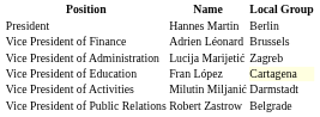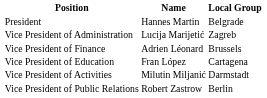President | Local Group: Berlin -> Belgrade
rows swapped: Vice President of Finance <-> Vice President of Administration
Vice President of Education | Local Group: lightyellow background -> no background
Vice President of Public Relations | Local Group: Belgrade -> Berlin
